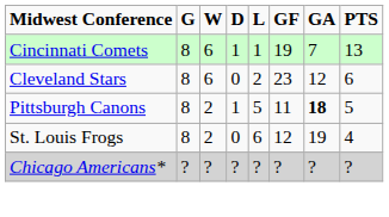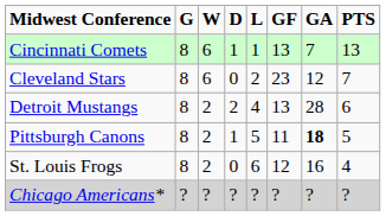Cincinnati Comets | GF: 19 -> 13
Cleveland Stars | PTS: 6 -> 7
+ row: Detroit Mustangs | 8 | 2 | 2 | 4 | 13 | 28 | 6
St. Louis Frogs | GA: 19 -> 16
